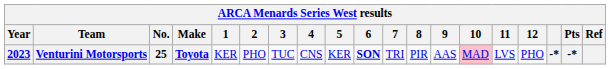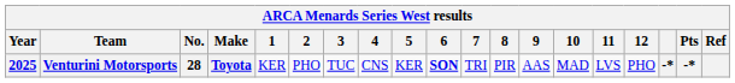Venturini Motorsports | Year: 2023 -> 2025
Venturini Motorsports | No.: 25 -> 28
Venturini Motorsports | 10: pink background -> no background
